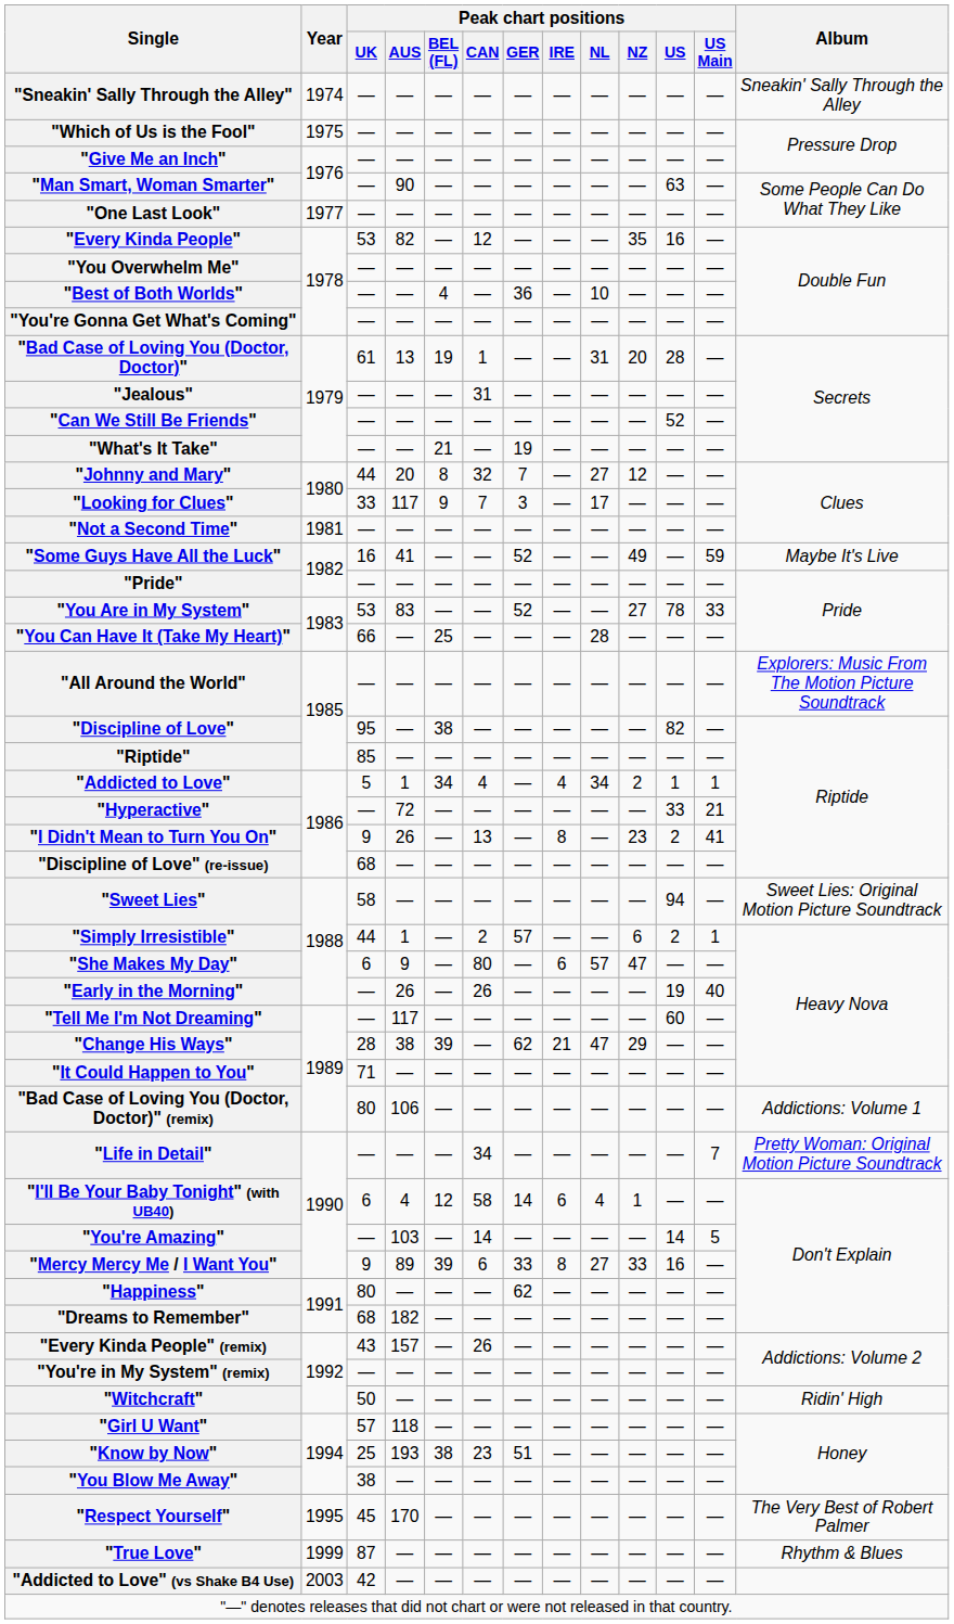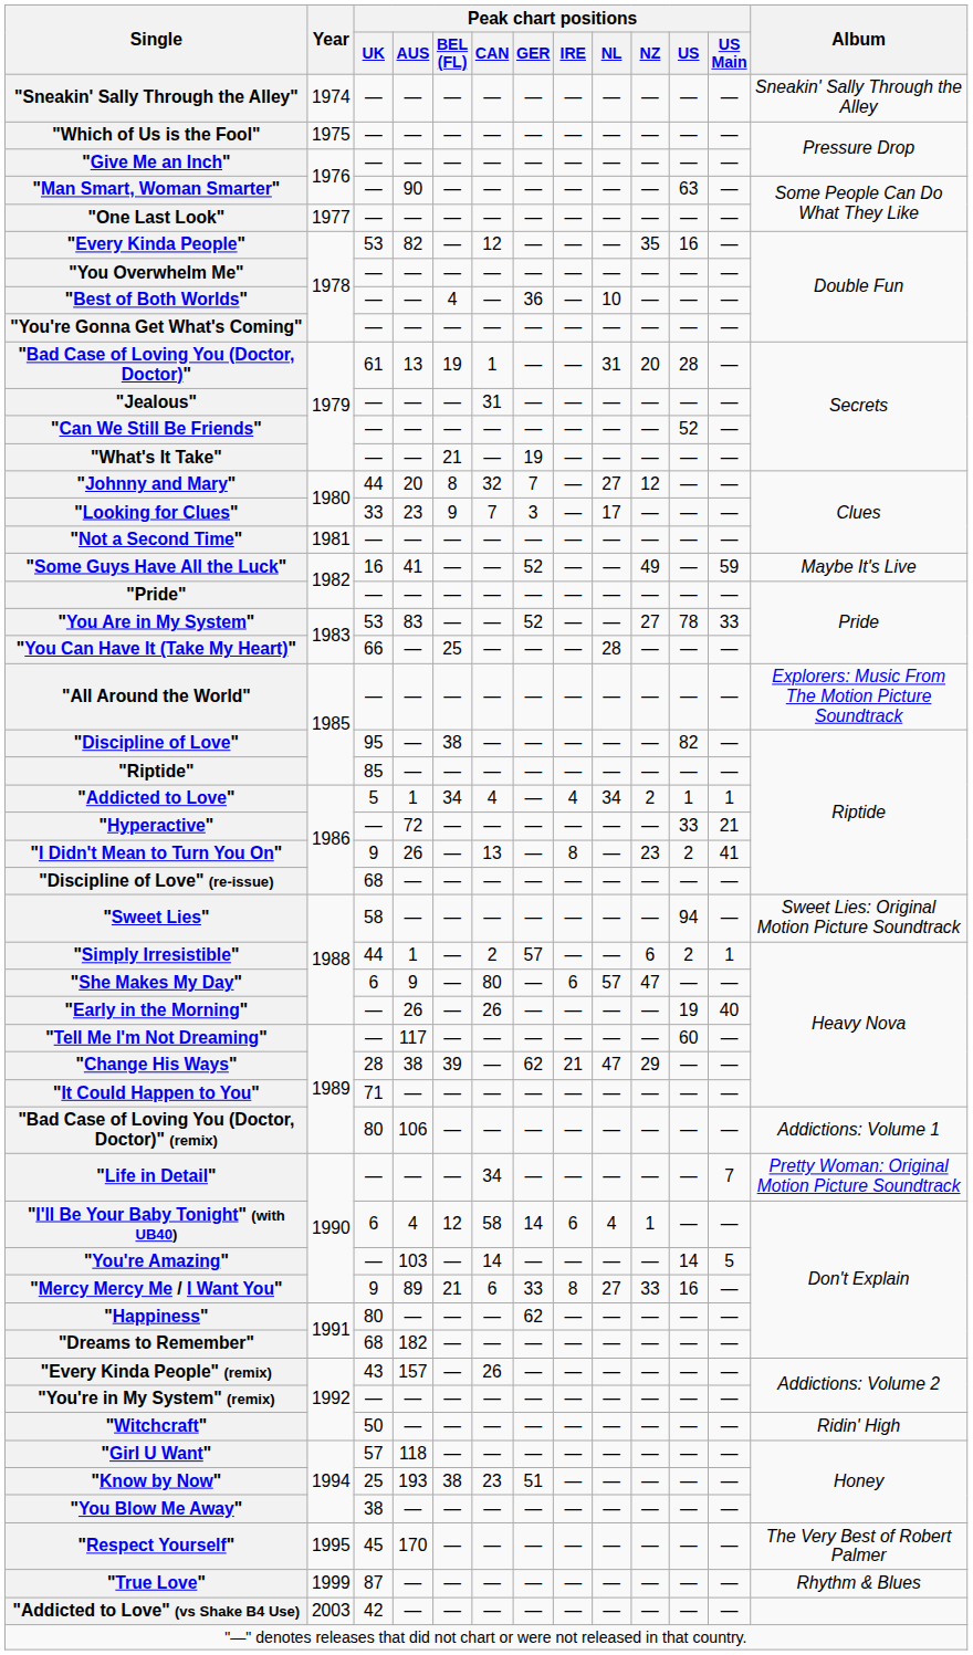"Looking for Clues" | Peak chart positions / AUS: 117 -> 23
"Mercy Mercy Me / I Want You" | Peak chart positions / BEL (FL): 39 -> 21
